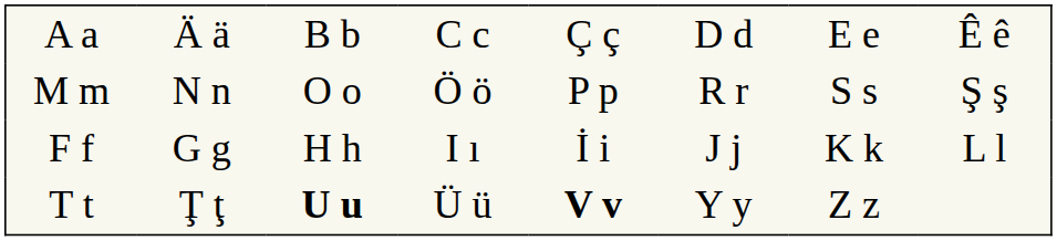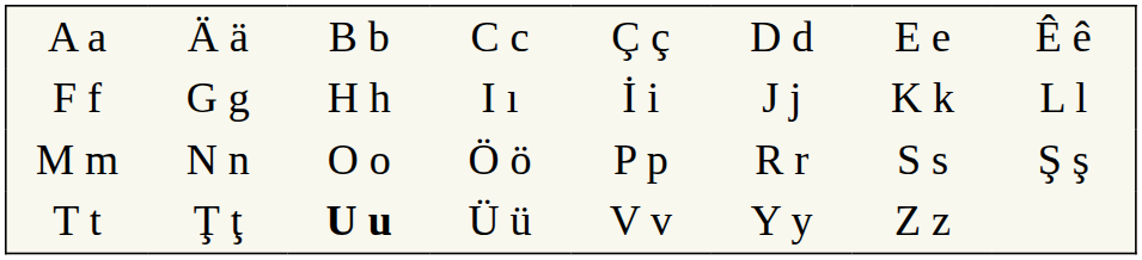rows swapped: F f <-> M m
T t | column 5: bold -> normal
